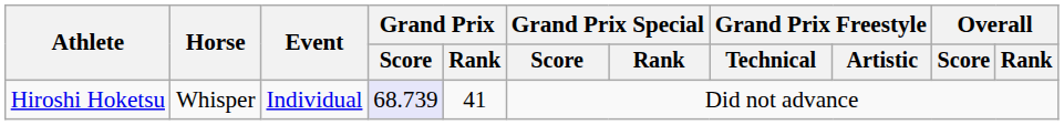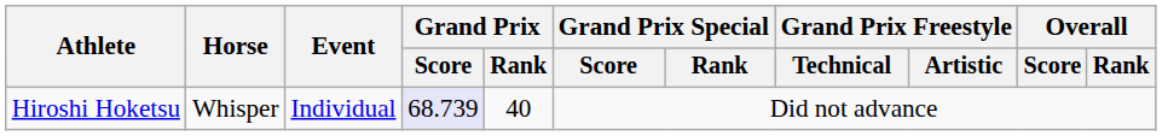Hiroshi Hoketsu | Grand Prix / Rank: 41 -> 40
